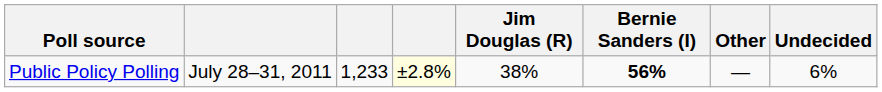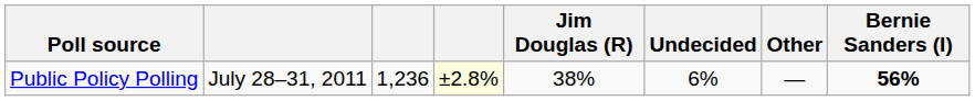columns swapped: Bernie Sanders (I) <-> Undecided
Public Policy Polling | column 3: 1,233 -> 1,236
